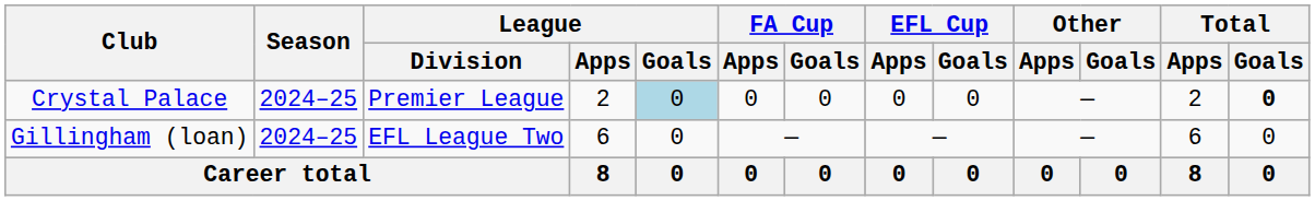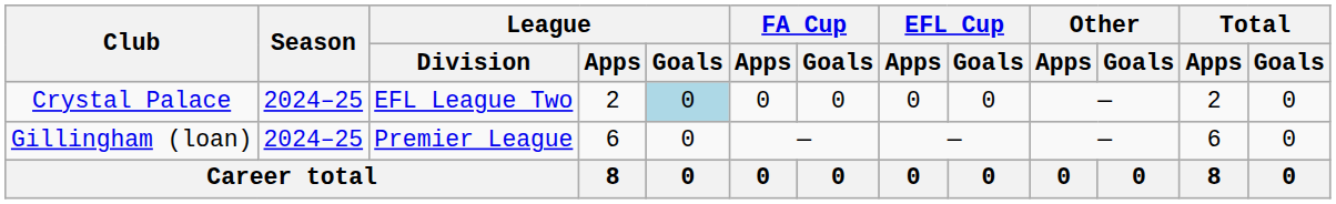Crystal Palace | League / Division: Premier League -> EFL League Two
Crystal Palace | Total / Goals: bold -> normal
Gillingham (loan) | League / Division: EFL League Two -> Premier League
